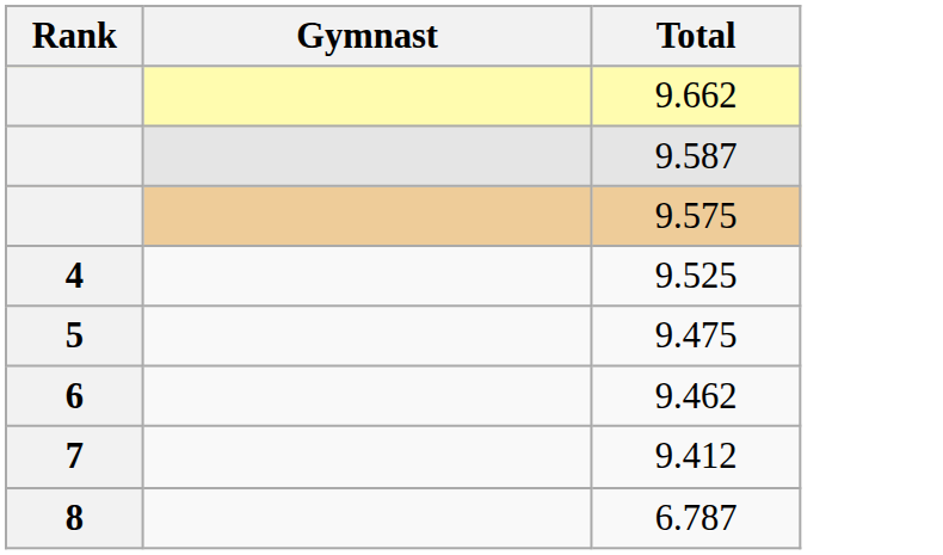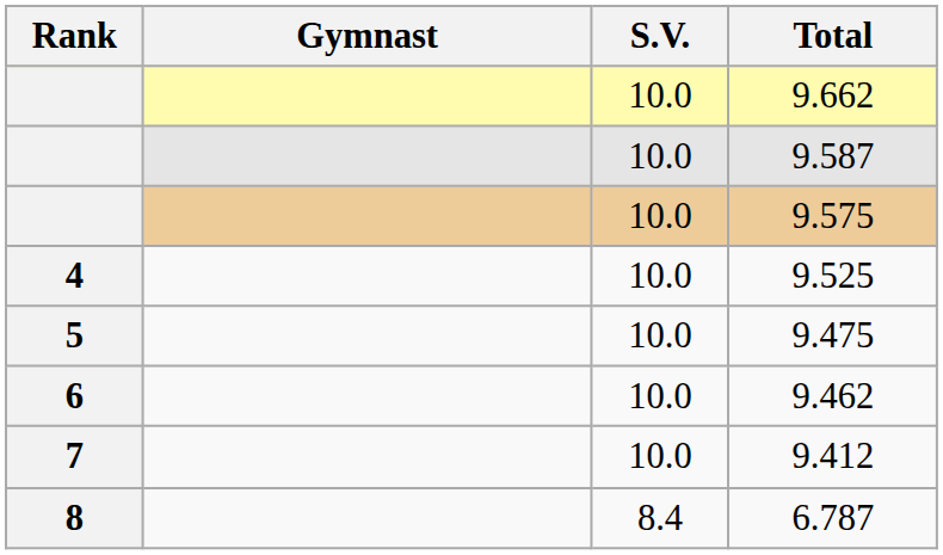+ column: S.V. | 10.0 | 10.0 | 10.0 | 10.0 | 10.0 | 10.0 | 10.0 | 8.4
